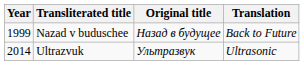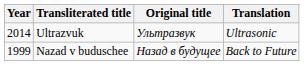rows swapped: Nazad v buduschee <-> Ultrazvuk
